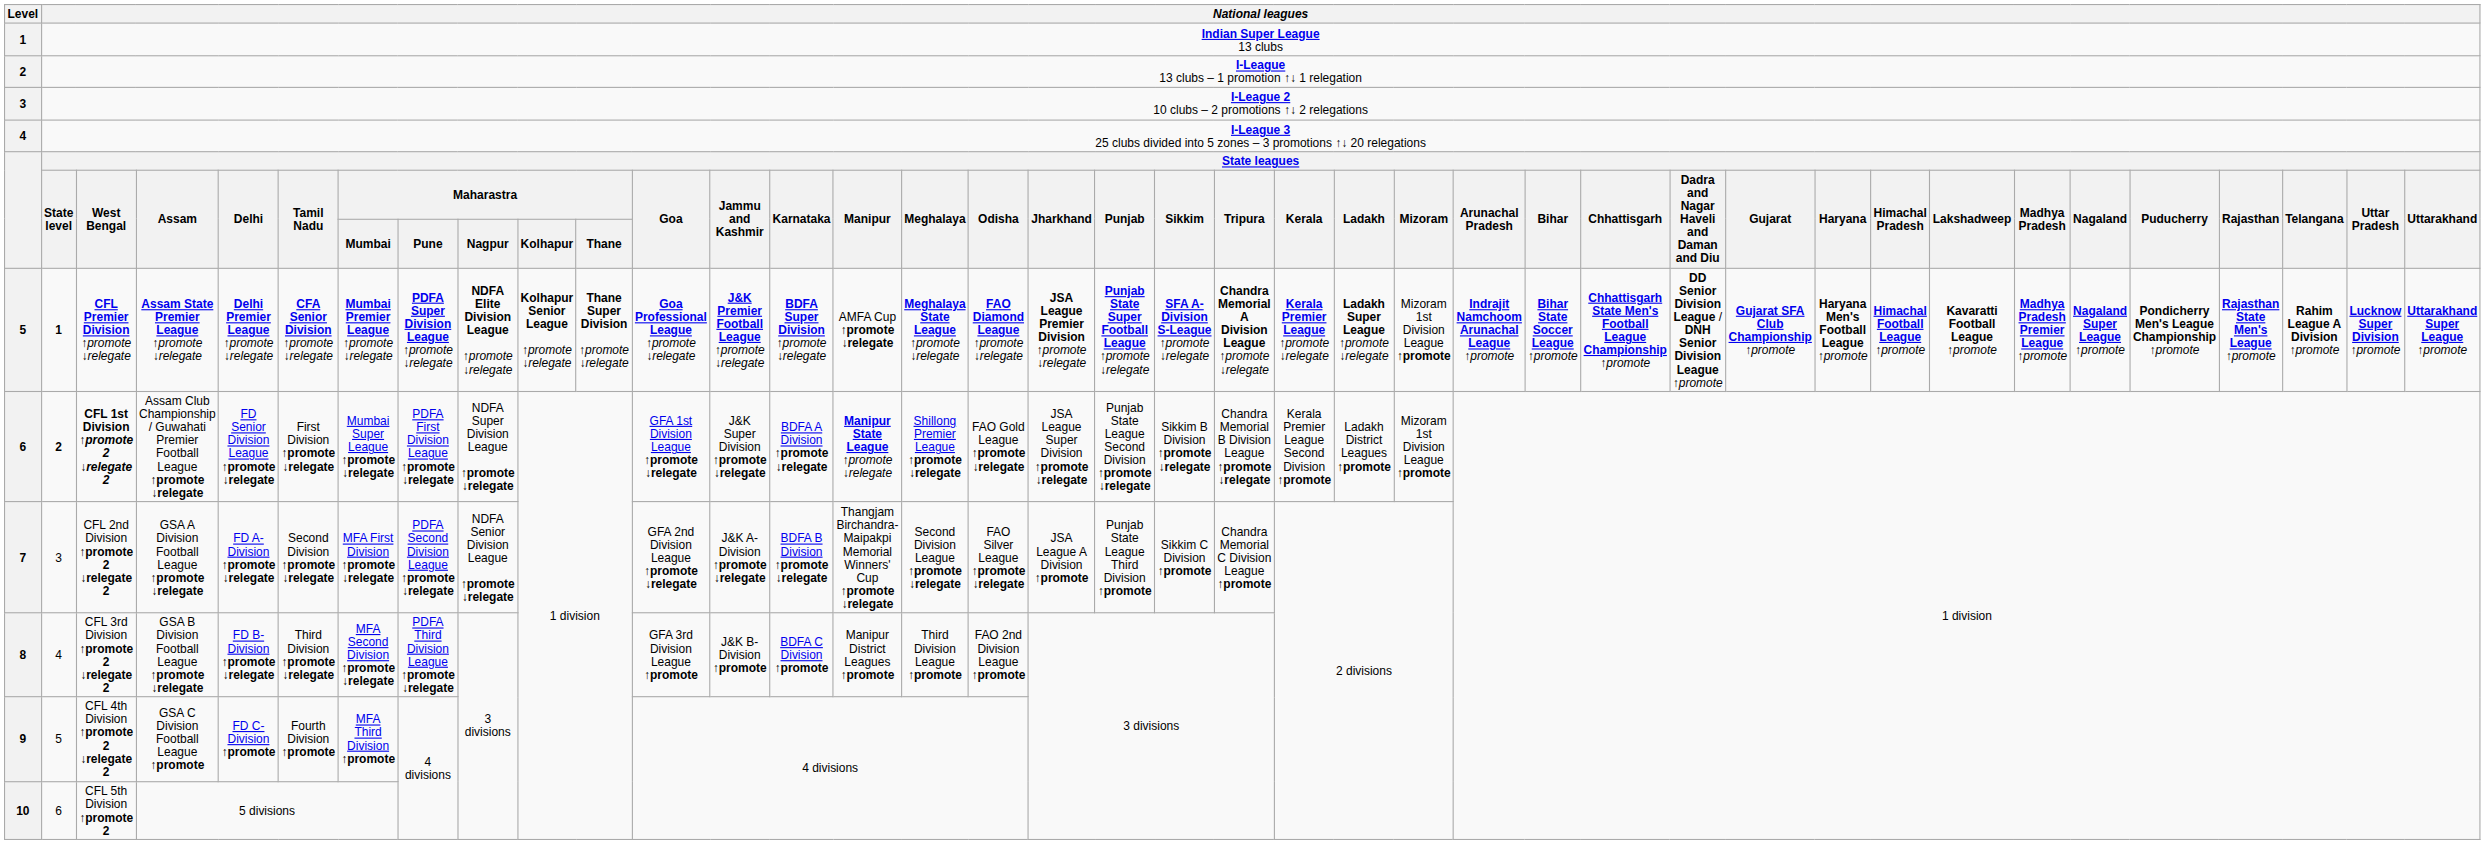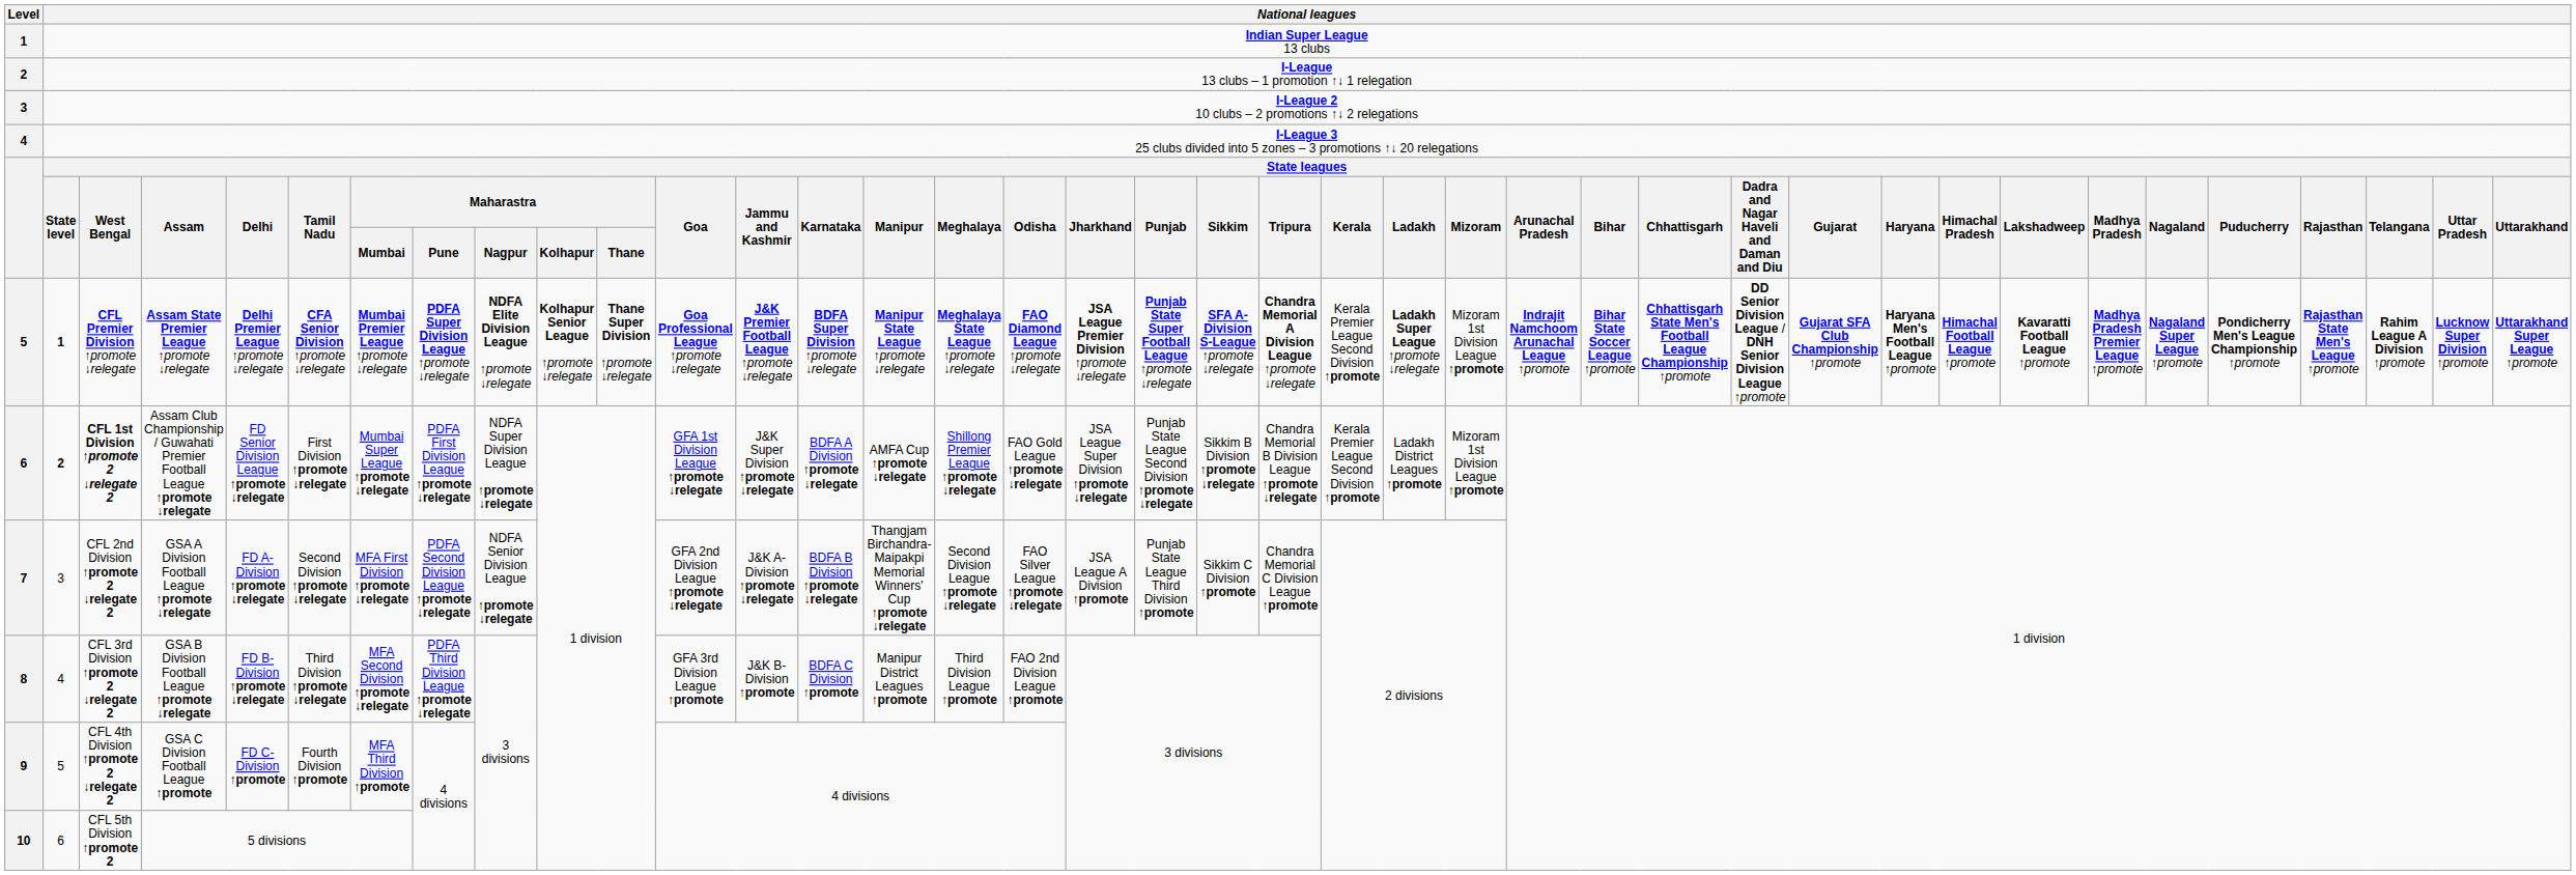CFL Premier Division ↑promote ↓relegate | column 15: AMFA Cup ↑promote ↓relegate -> Manipur State League ↑promote ↓relegate
CFL Premier Division ↑promote ↓relegate | column 22: Kerala Premier League ↑promote ↓relegate -> Kerala Premier League Second Division ↑promote
CFL 1st Division ↑promote 2 ↓relegate 2 | column 15: Manipur State League ↑promote ↓relegate -> AMFA Cup ↑promote ↓relegate
